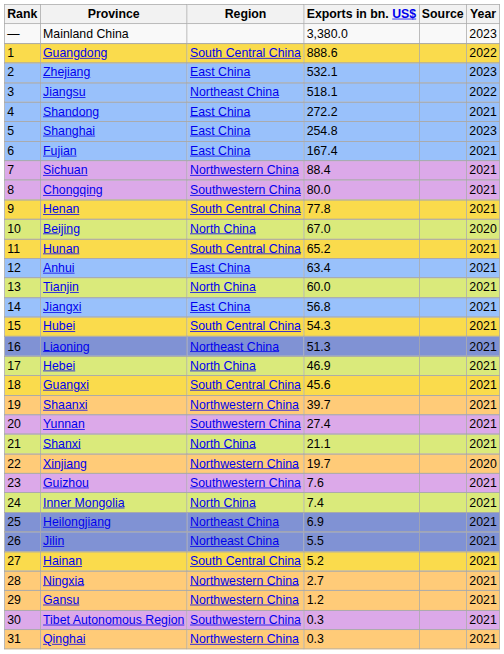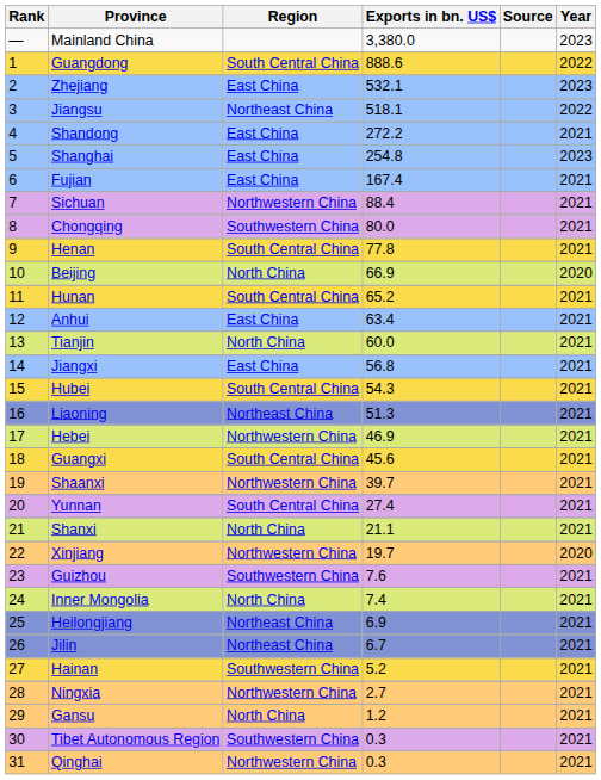Beijing | Exports in bn. US$: 67.0 -> 66.9
Hebei | Region: North China -> Northwestern China
Yunnan | Region: Southwestern China -> South Central China
Jilin | Exports in bn. US$: 5.5 -> 6.7
Hainan | Region: South Central China -> Southwestern China
Gansu | Region: Northwestern China -> North China
